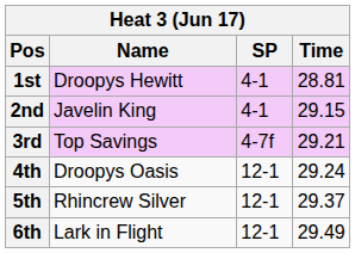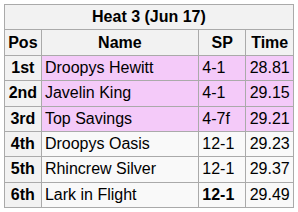4th | Time: 29.24 -> 29.23
6th | SP: normal -> bold
